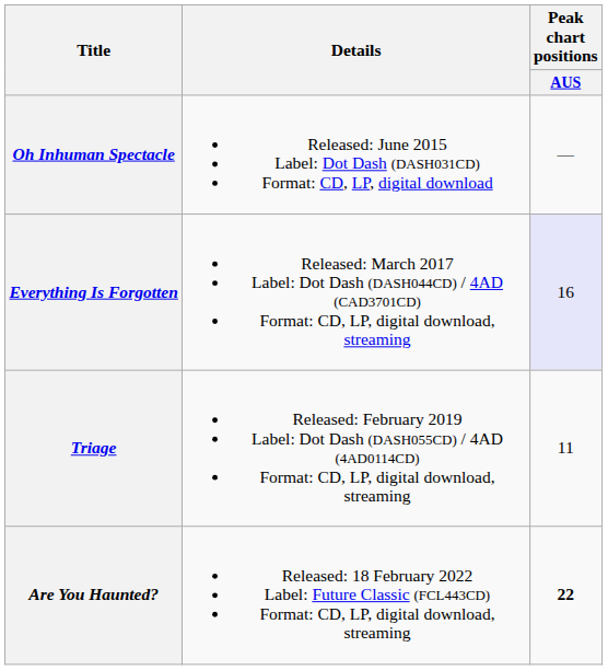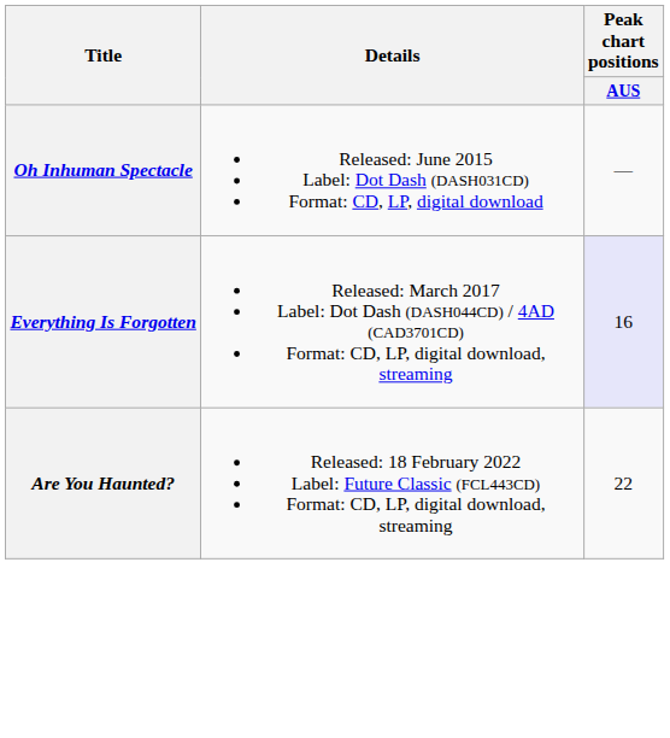- row: Triage | Released: February 2019 Label: Dot Dash (DASH055CD) / 4AD (4AD0114CD) Format: CD, LP, digital download, streaming | 11
Are You Haunted? | Peak chart positions / AUS: bold -> normal
